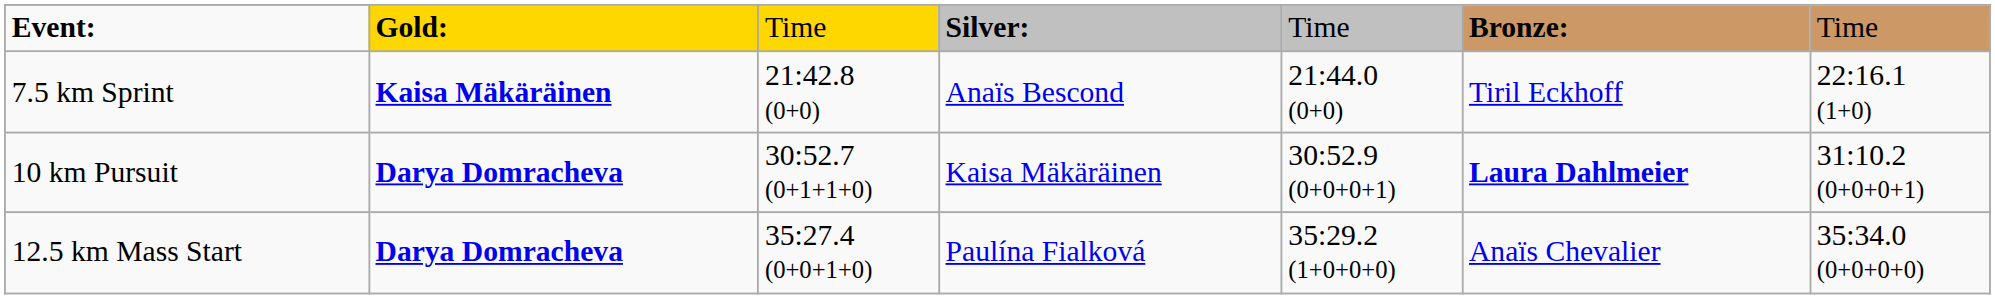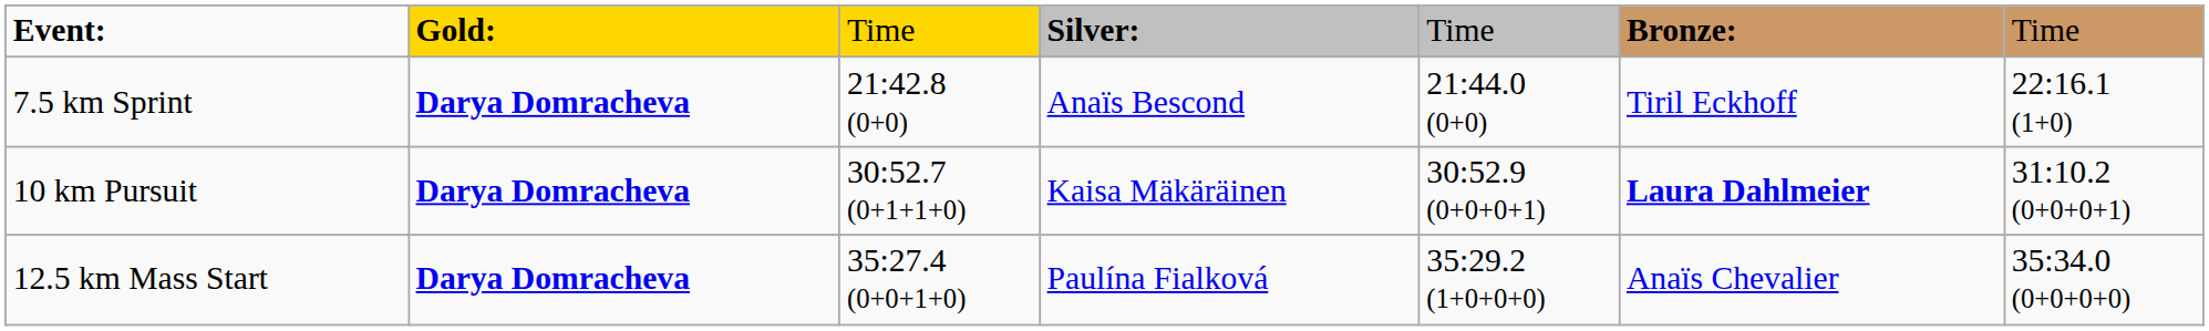7.5 km Sprint | column 2: Kaisa Mäkäräinen -> Darya Domracheva
